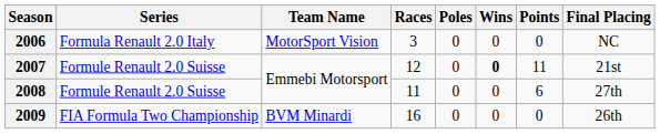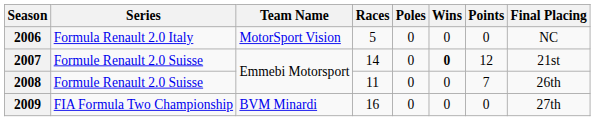2006 | Races: 3 -> 5
2007 | Races: 12 -> 14
2007 | Points: 11 -> 12
2008 | Points: 6 -> 7
2008 | Final Placing: 27th -> 26th
2009 | Final Placing: 26th -> 27th
